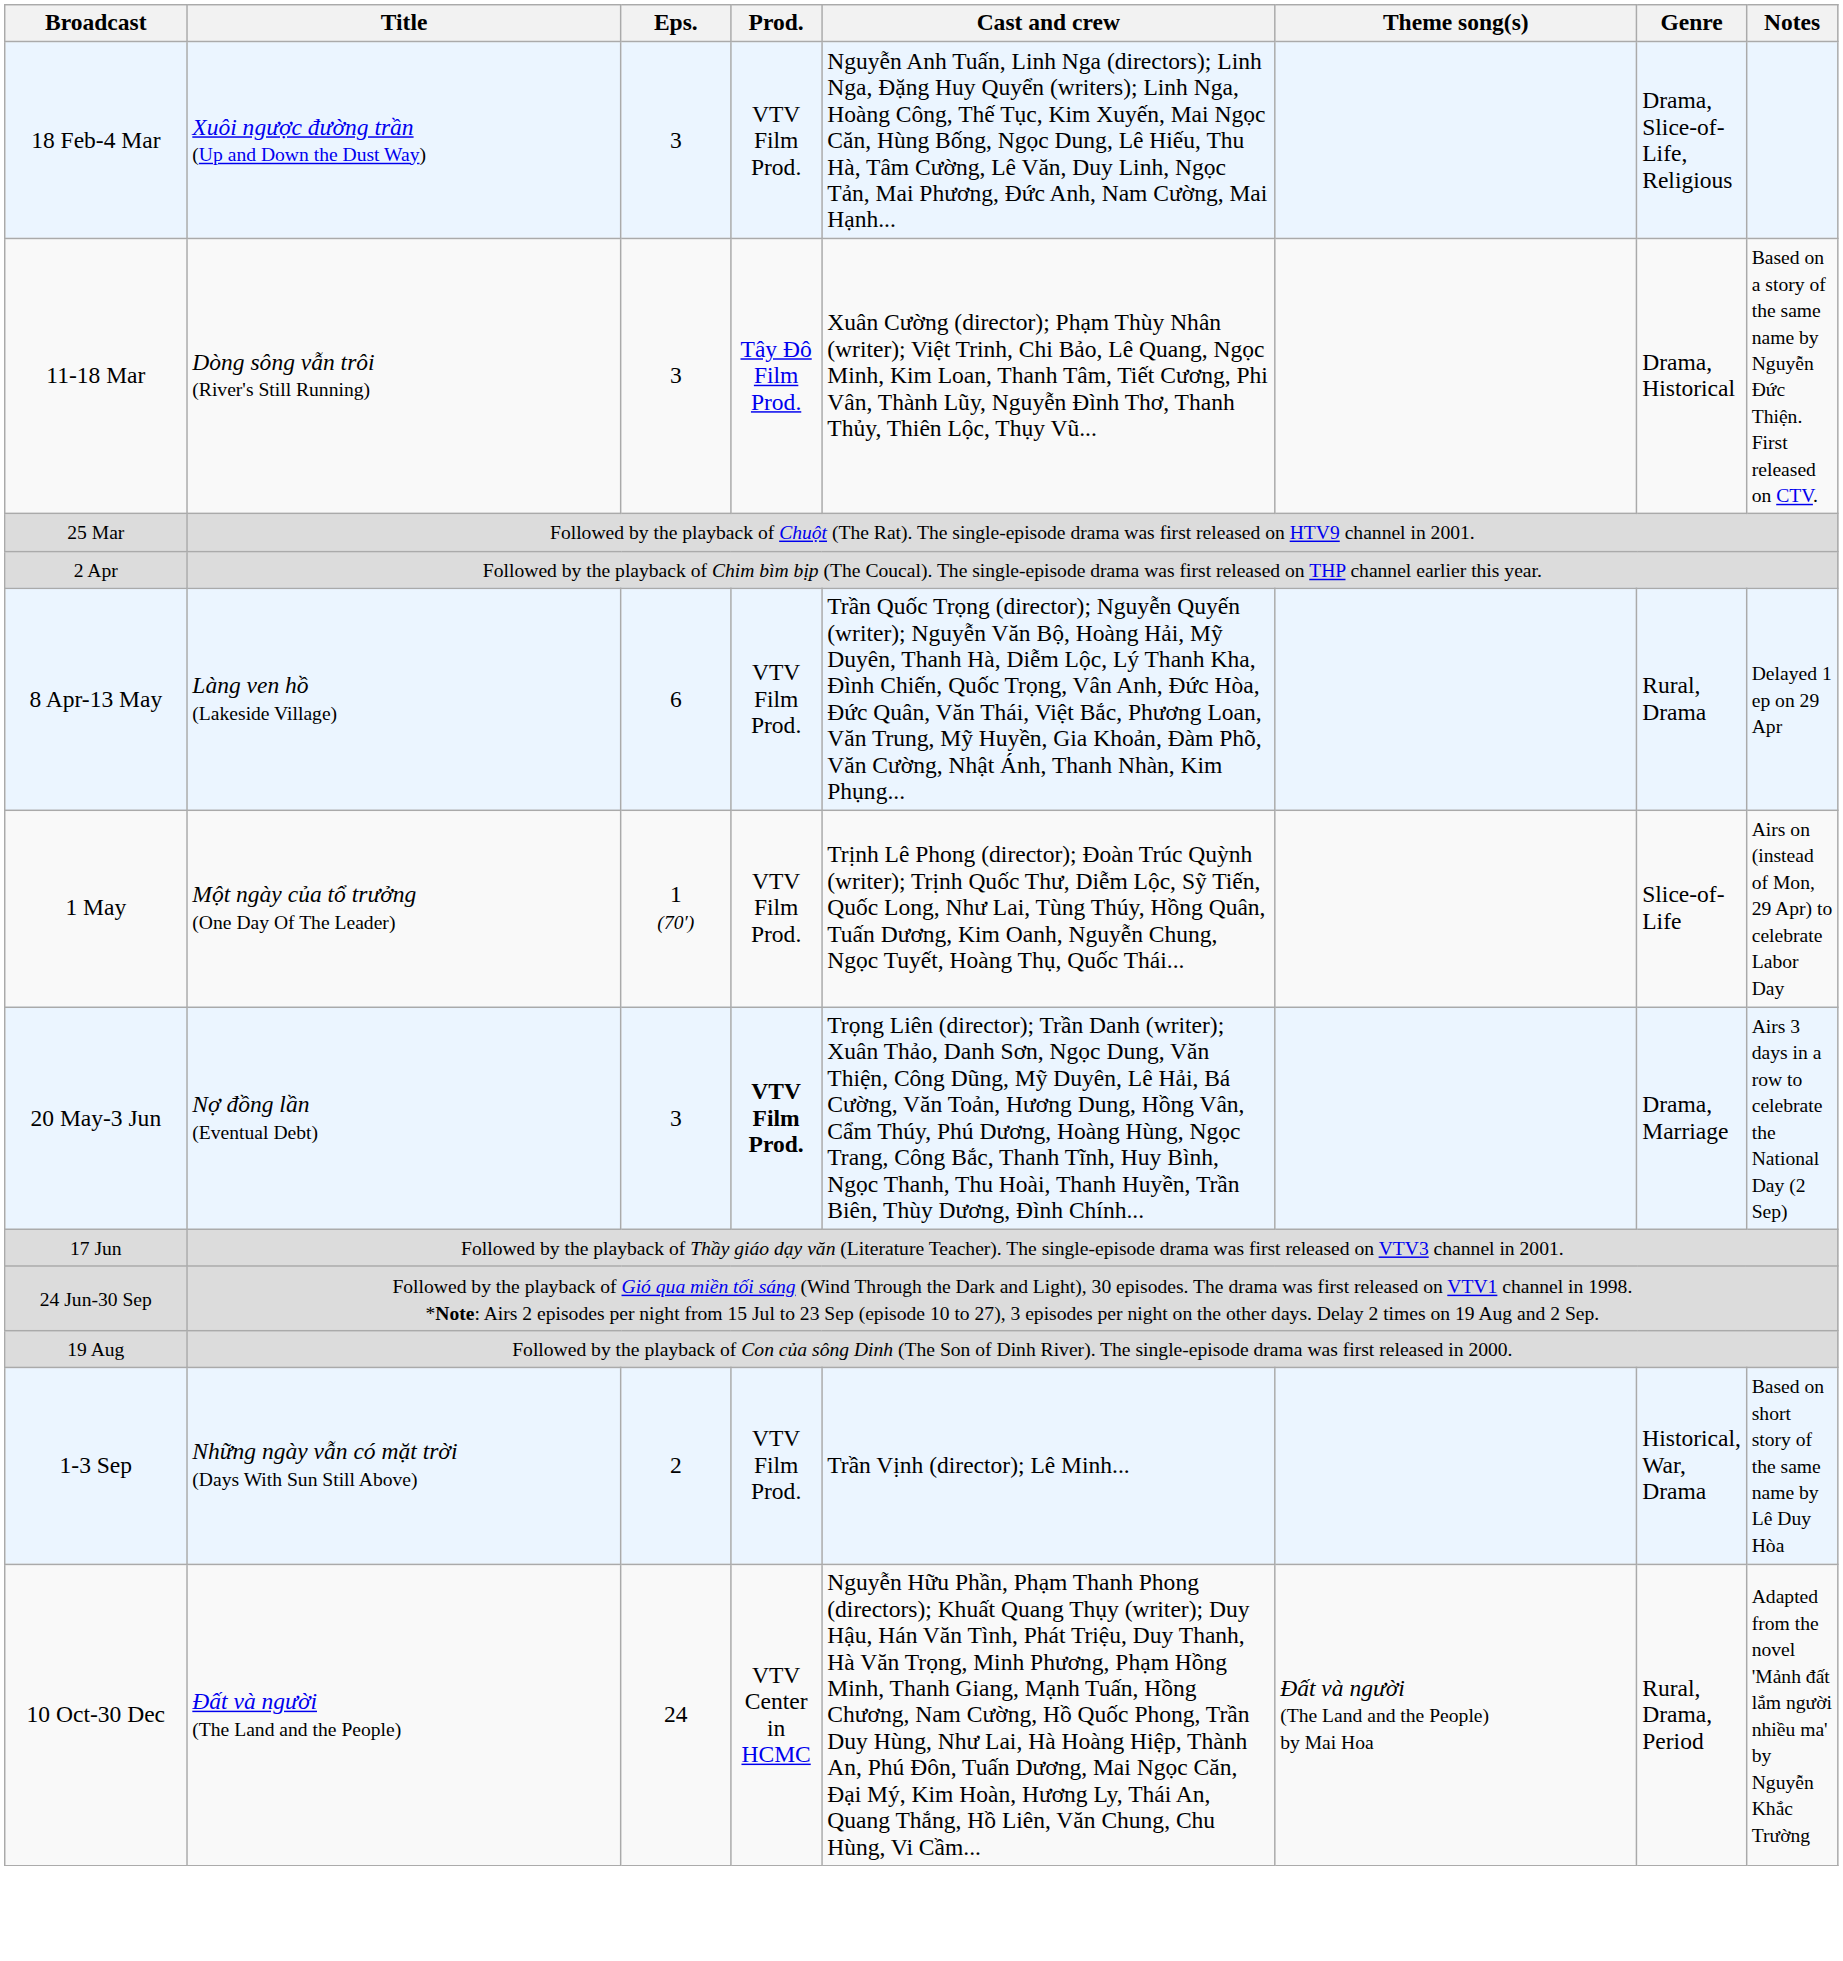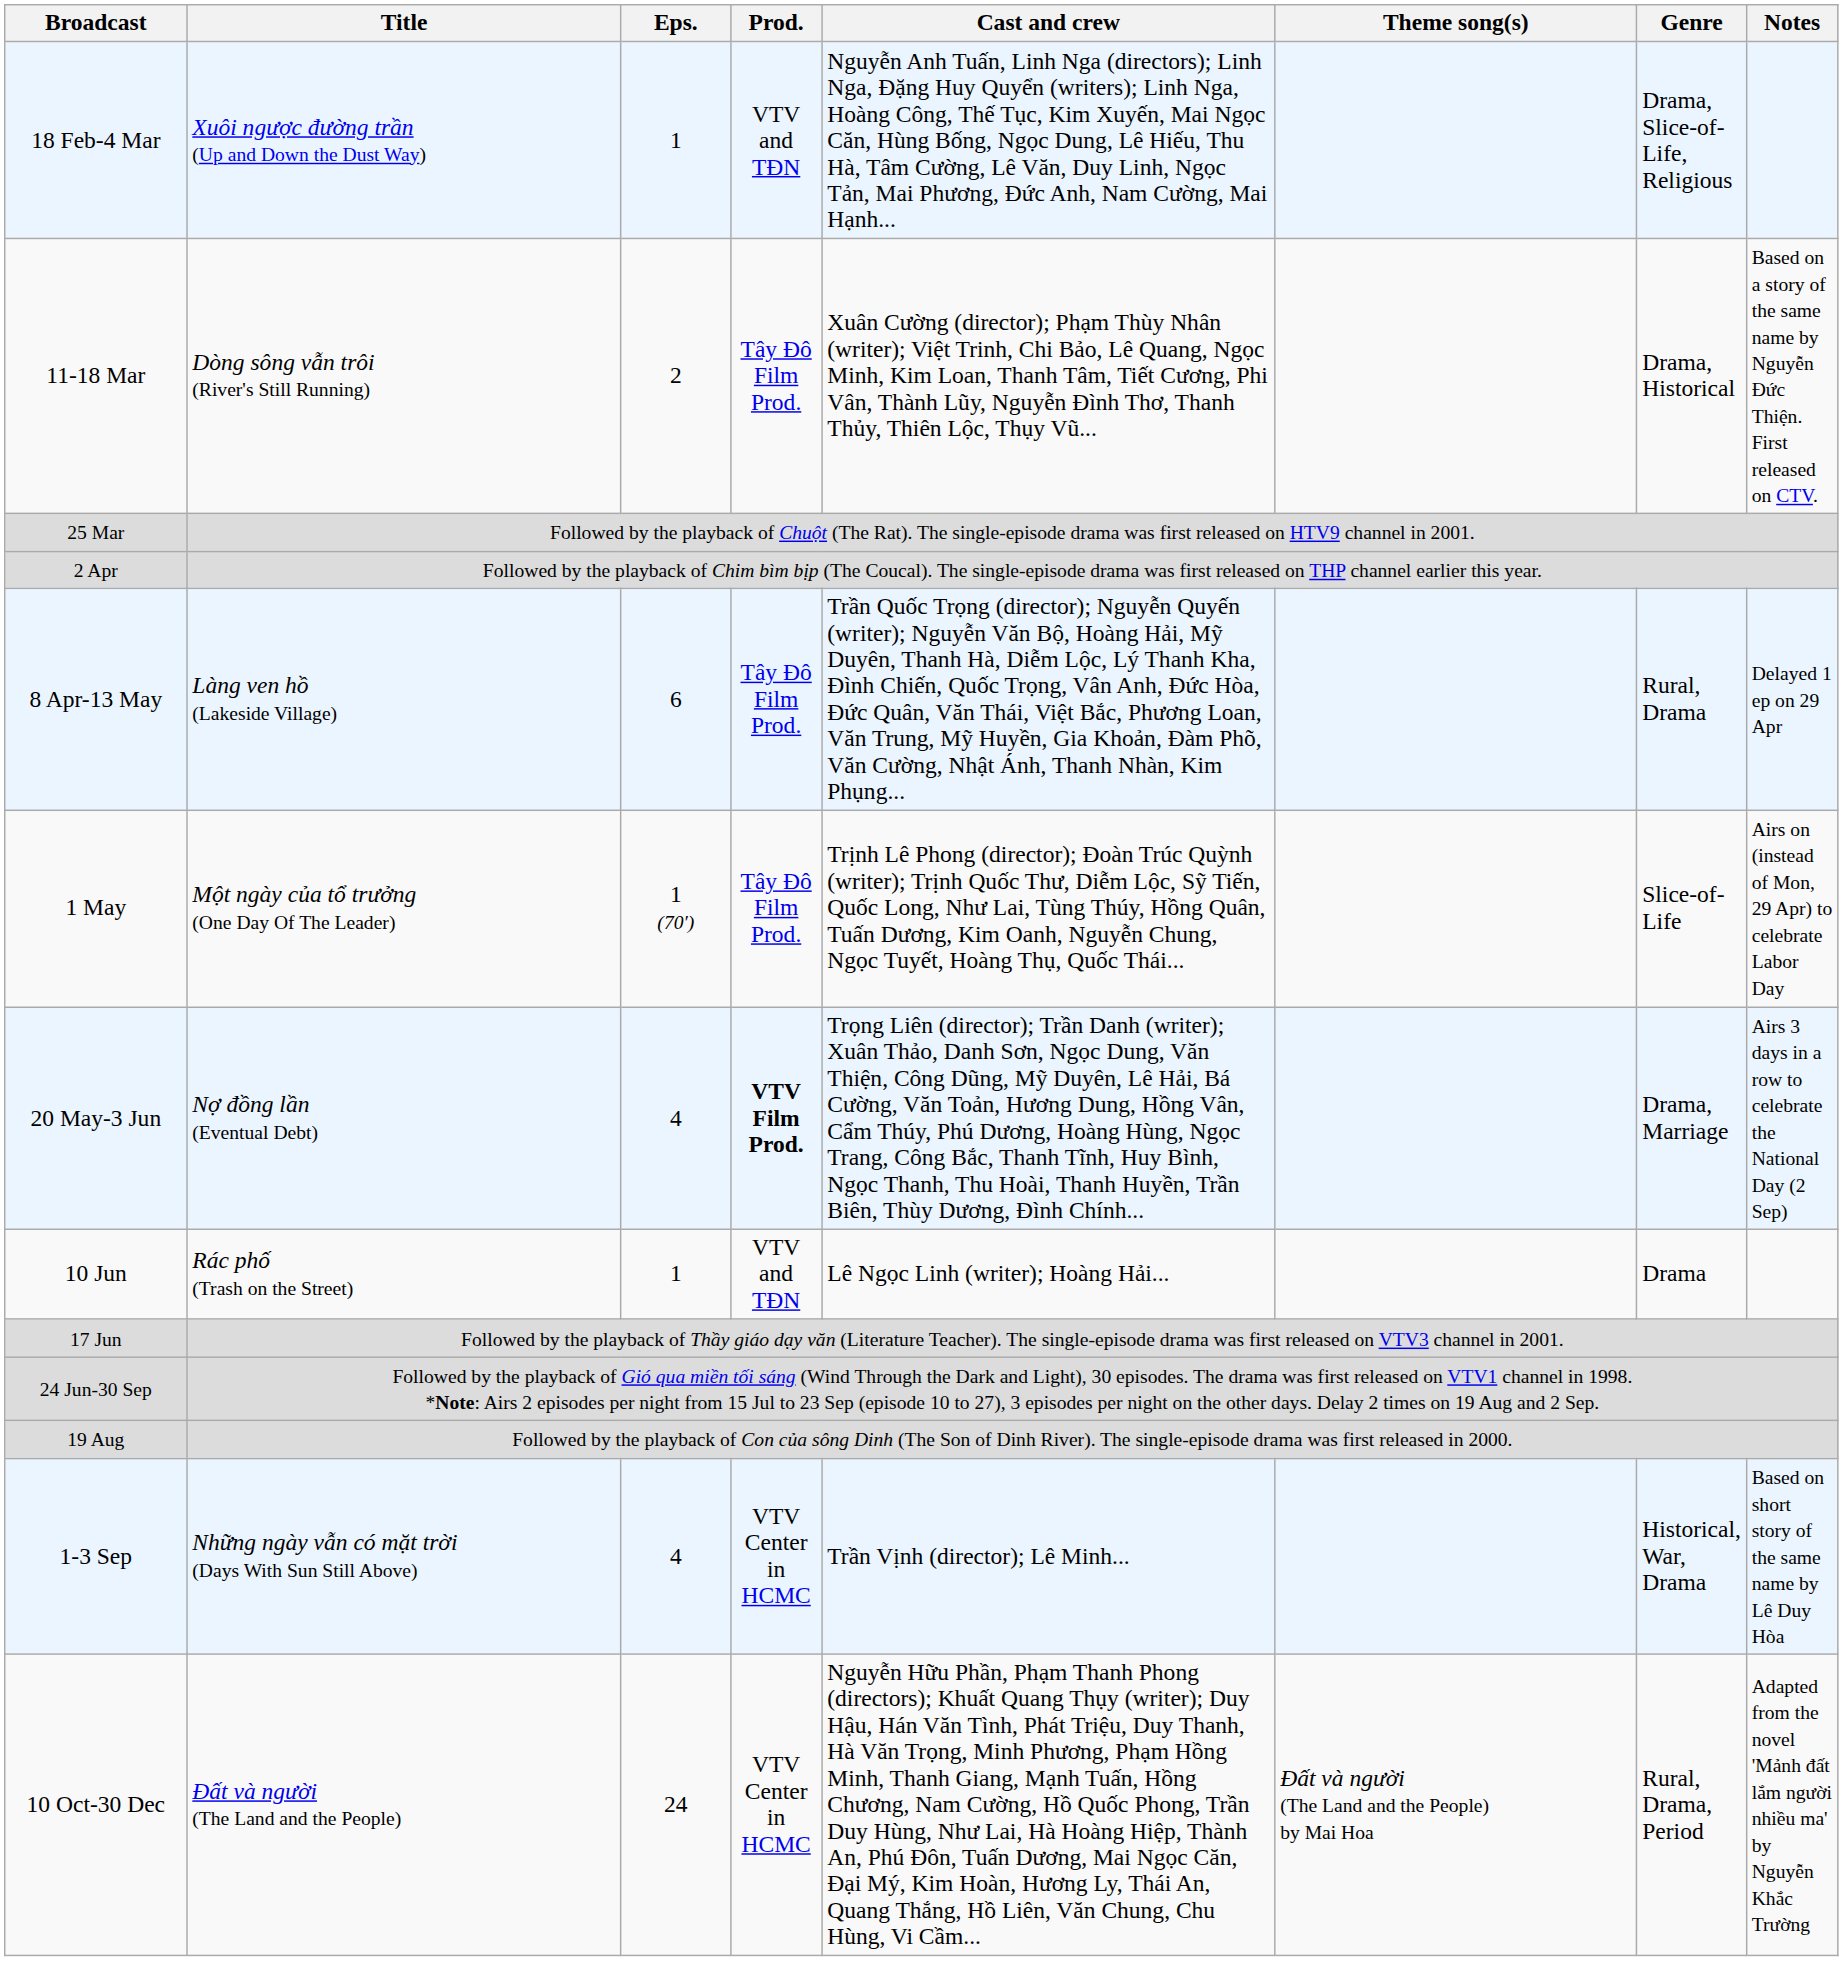18 Feb-4 Mar | Eps.: 3 -> 1
18 Feb-4 Mar | Prod.: VTV Film Prod. -> VTV and TĐN
11-18 Mar | Eps.: 3 -> 2
8 Apr-13 May | Prod.: VTV Film Prod. -> Tây Đô Film Prod.
1 May | Prod.: VTV Film Prod. -> Tây Đô Film Prod.
20 May-3 Jun | Eps.: 3 -> 4
+ row: 10 Jun | Rác phố (Trash on the Street) | 1 | VTV and TĐN | Lê Ngọc Linh (writer); Hoàng Hải... | Drama
1-3 Sep | Eps.: 2 -> 4
1-3 Sep | Prod.: VTV Film Prod. -> VTV Center in HCMC
